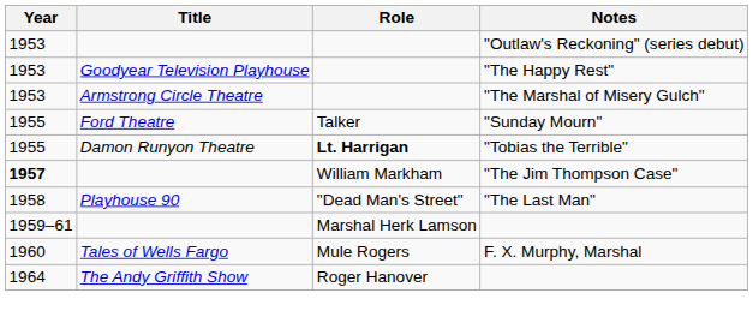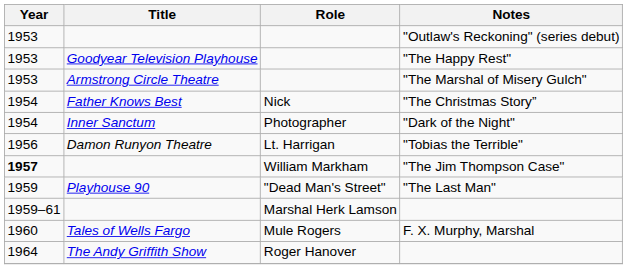+ row: 1954 | Father Knows Best | Nick | "The Christmas Story”
+ row: 1954 | Inner Sanctum | Photographer | "Dark of the Night"
- row: 1955 | Ford Theatre | Talker | "Sunday Mourn"
"Tobias the Terrible" | Year: 1955 -> 1956
"Tobias the Terrible" | Role: bold -> normal
"The Last Man" | Year: 1958 -> 1959
